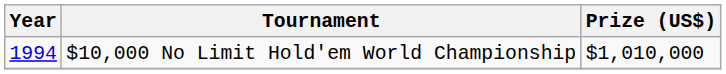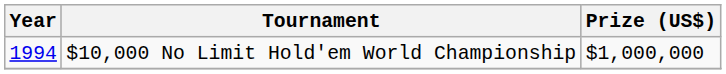$10,000 No Limit Hold'em World Championship | Prize (US$): $1,010,000 -> $1,000,000
